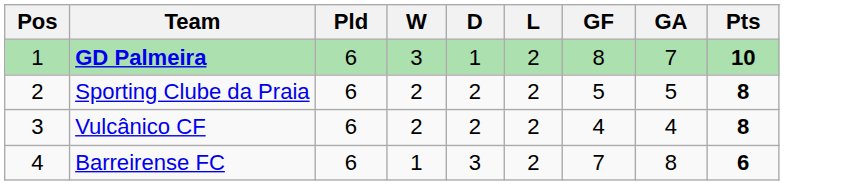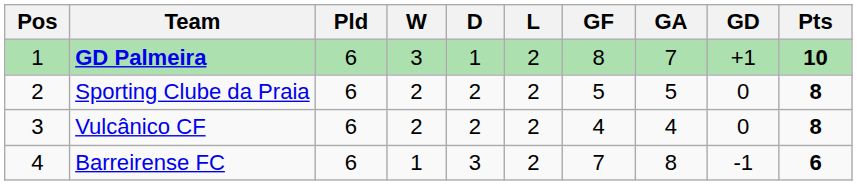+ column: GD | +1 | 0 | 0 | -1
